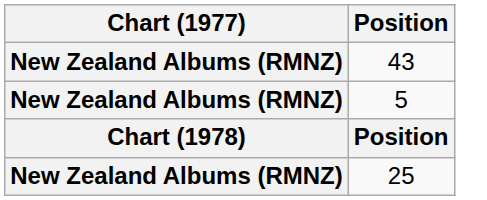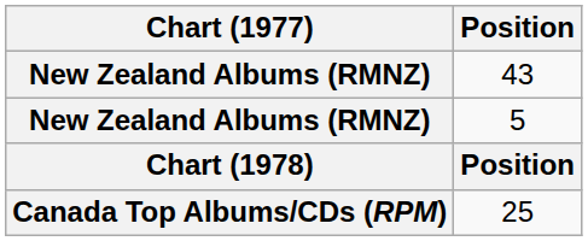25 | Chart (1977): New Zealand Albums (RMNZ) -> Canada Top Albums/CDs (RPM)
